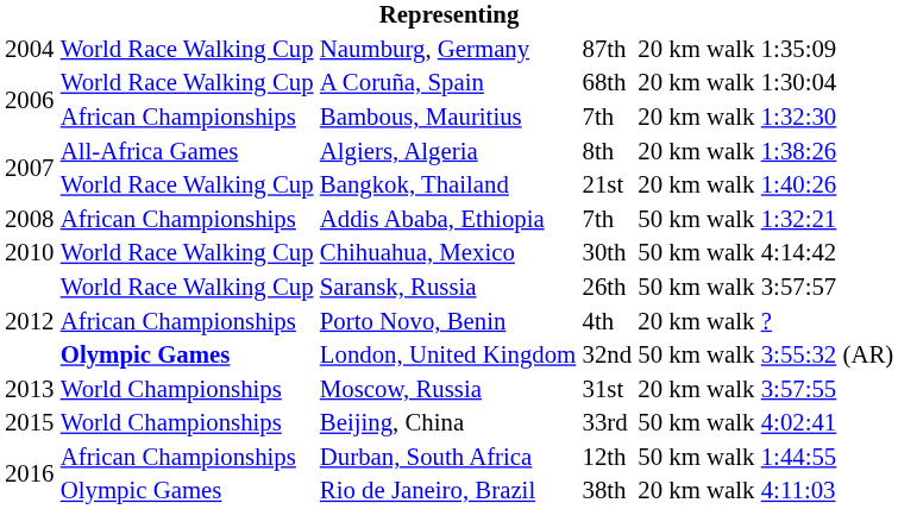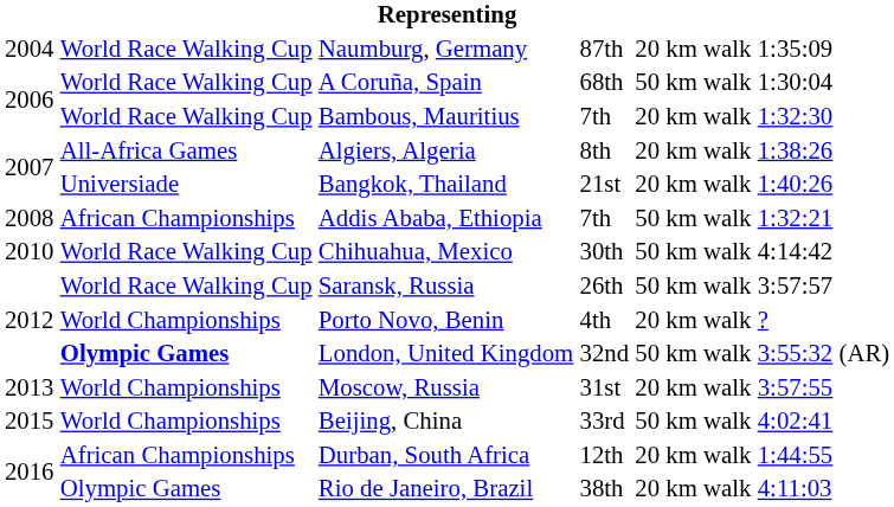A Coruña, Spain | column 5: 20 km walk -> 50 km walk
Bambous, Mauritius | column 2: African Championships -> World Race Walking Cup
Bangkok, Thailand | column 2: World Race Walking Cup -> Universiade
Porto Novo, Benin | column 2: African Championships -> World Championships
Durban, South Africa | column 5: 50 km walk -> 20 km walk
